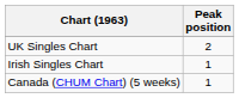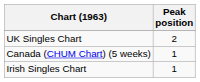rows swapped: Irish Singles Chart <-> Canada (CHUM Chart) (5 weeks)
